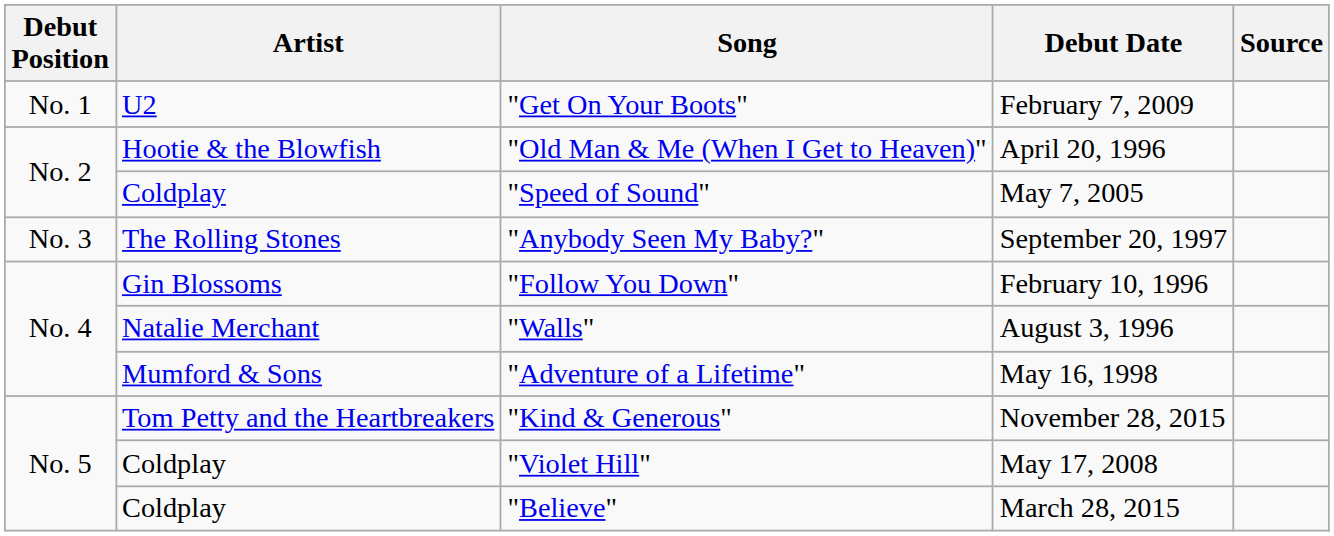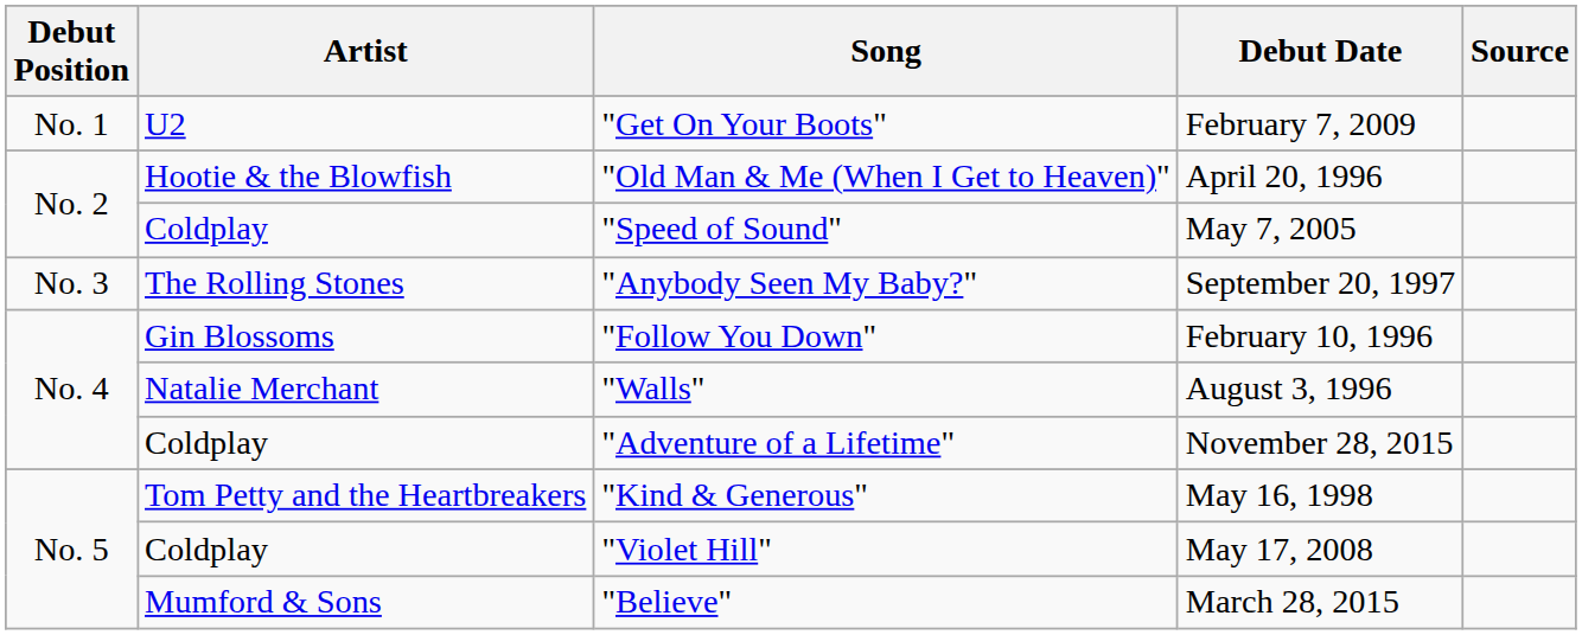"Adventure of a Lifetime" | Artist: Mumford & Sons -> Coldplay
"Adventure of a Lifetime" | Debut Date: May 16, 1998 -> November 28, 2015
"Kind & Generous" | Debut Date: November 28, 2015 -> May 16, 1998
"Believe" | Artist: Coldplay -> Mumford & Sons
